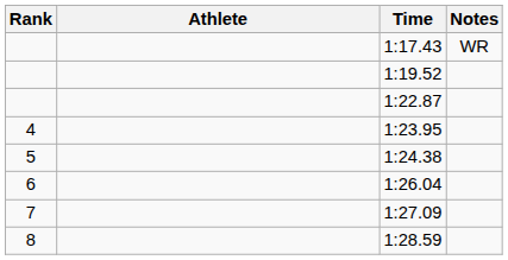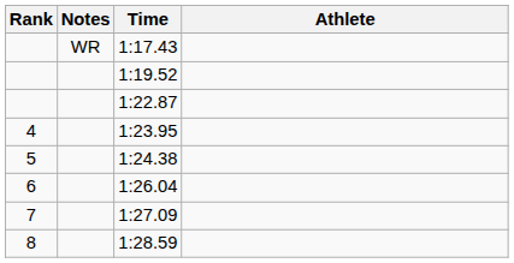columns swapped: Athlete <-> Notes
